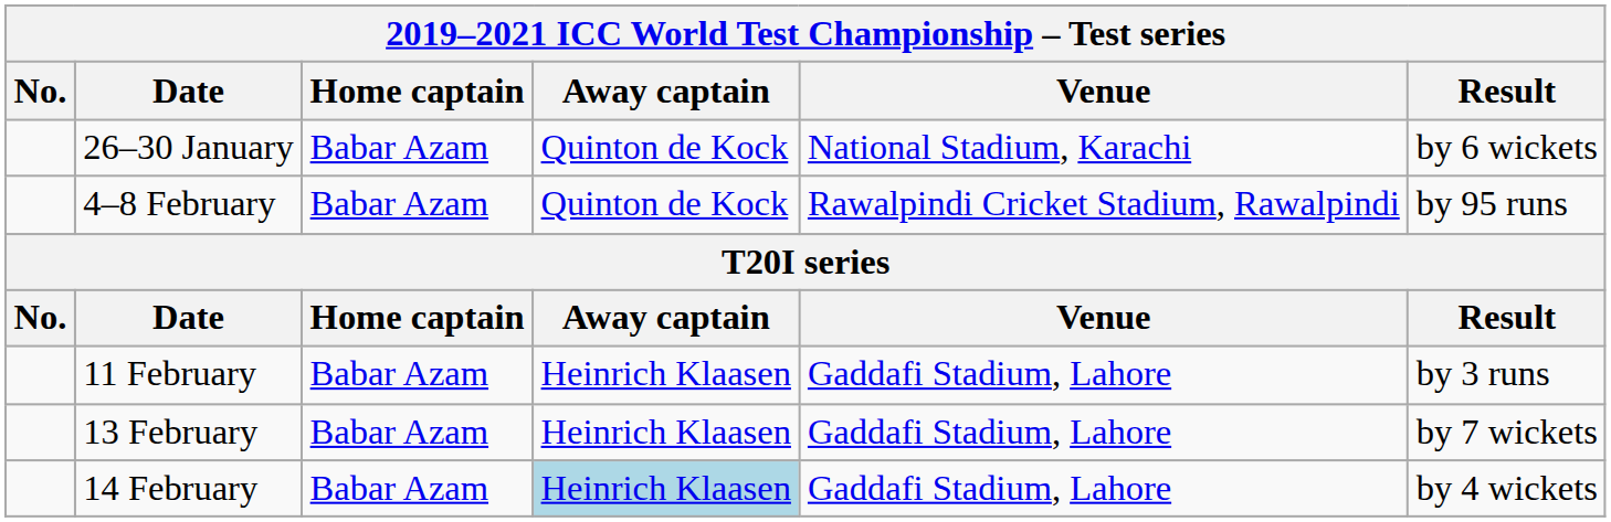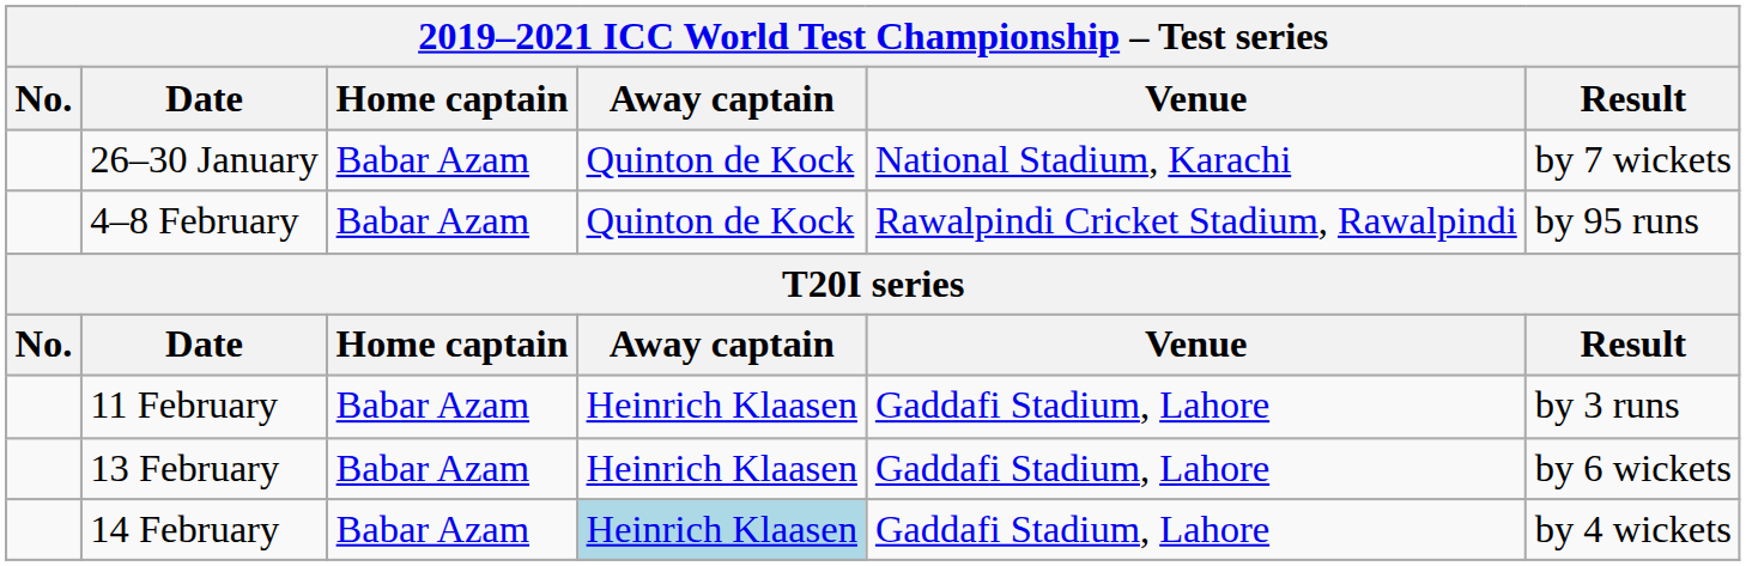26–30 January | Result: by 6 wickets -> by 7 wickets
13 February | Result: by 7 wickets -> by 6 wickets
